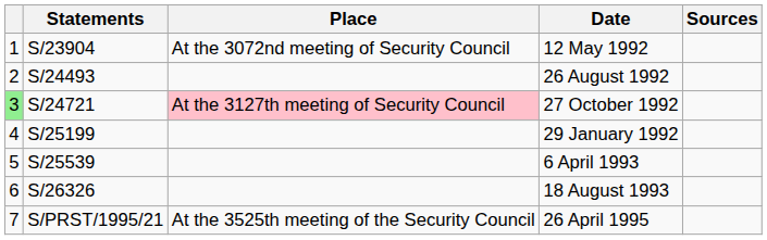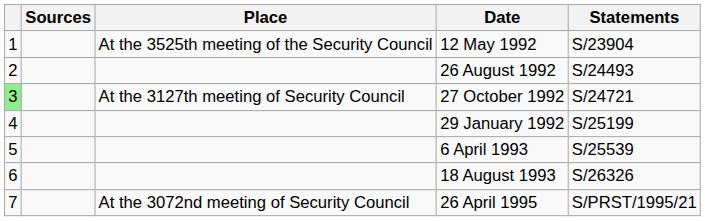columns swapped: Statements <-> Sources
12 May 1992 | Place: At the 3072nd meeting of Security Council -> At the 3525th meeting of the Security Council
27 October 1992 | Place: pink background -> no background
26 April 1995 | Place: At the 3525th meeting of the Security Council -> At the 3072nd meeting of Security Council
